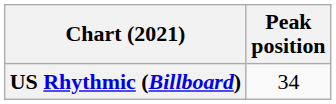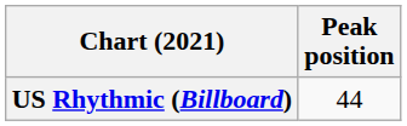US Rhythmic (Billboard) | Peak position: 34 -> 44
